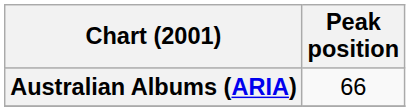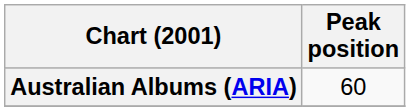Australian Albums (ARIA) | Peak position: 66 -> 60
